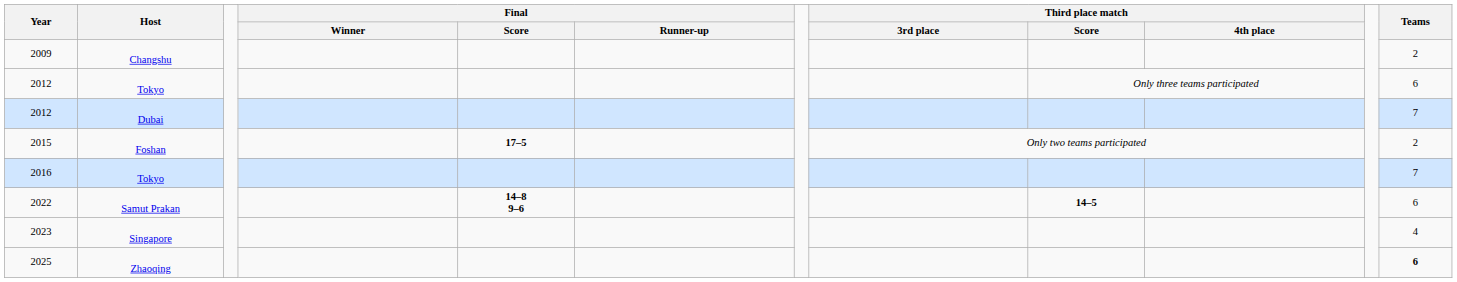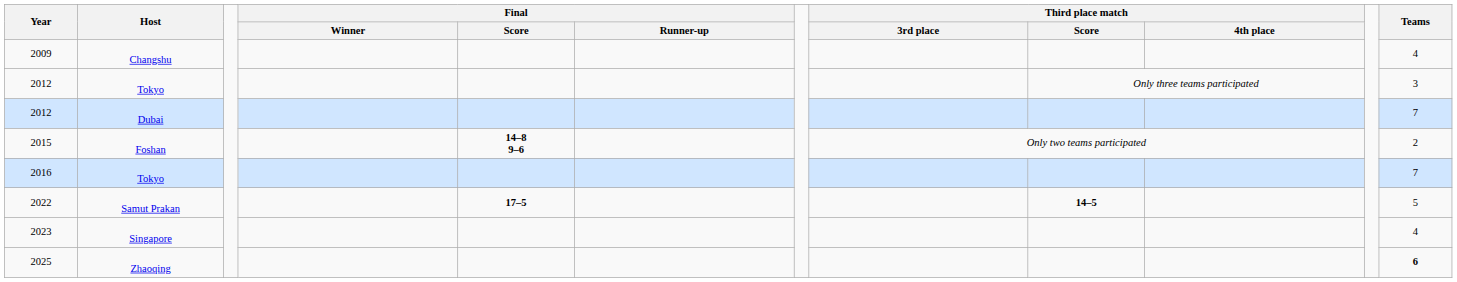2009 | Teams: 2 -> 4
2012 / Tokyo | Teams: 6 -> 3
2015 | Final / Score: 17–5 -> 14–8 9–6
2022 | Final / Score: 14–8 9–6 -> 17–5
2022 | Teams: 6 -> 5
